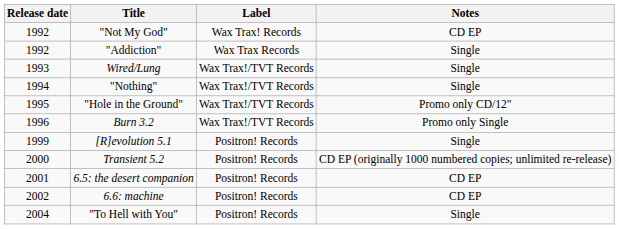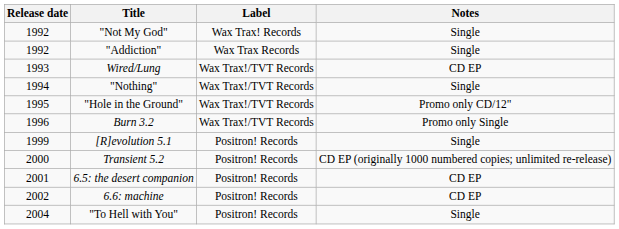"Not My God" | Notes: CD EP -> Single
Wired/Lung | Notes: Single -> CD EP
